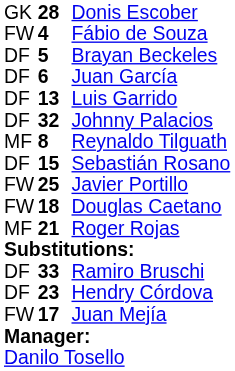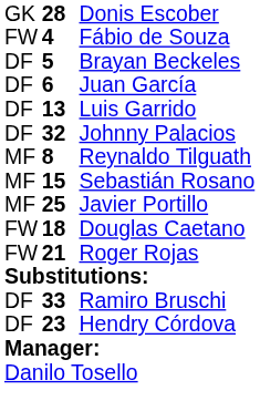Sebastián Rosano | column 1: DF -> MF
Javier Portillo | column 1: FW -> MF
Roger Rojas | column 1: MF -> FW
- row: FW | 17 | Juan Mejía
